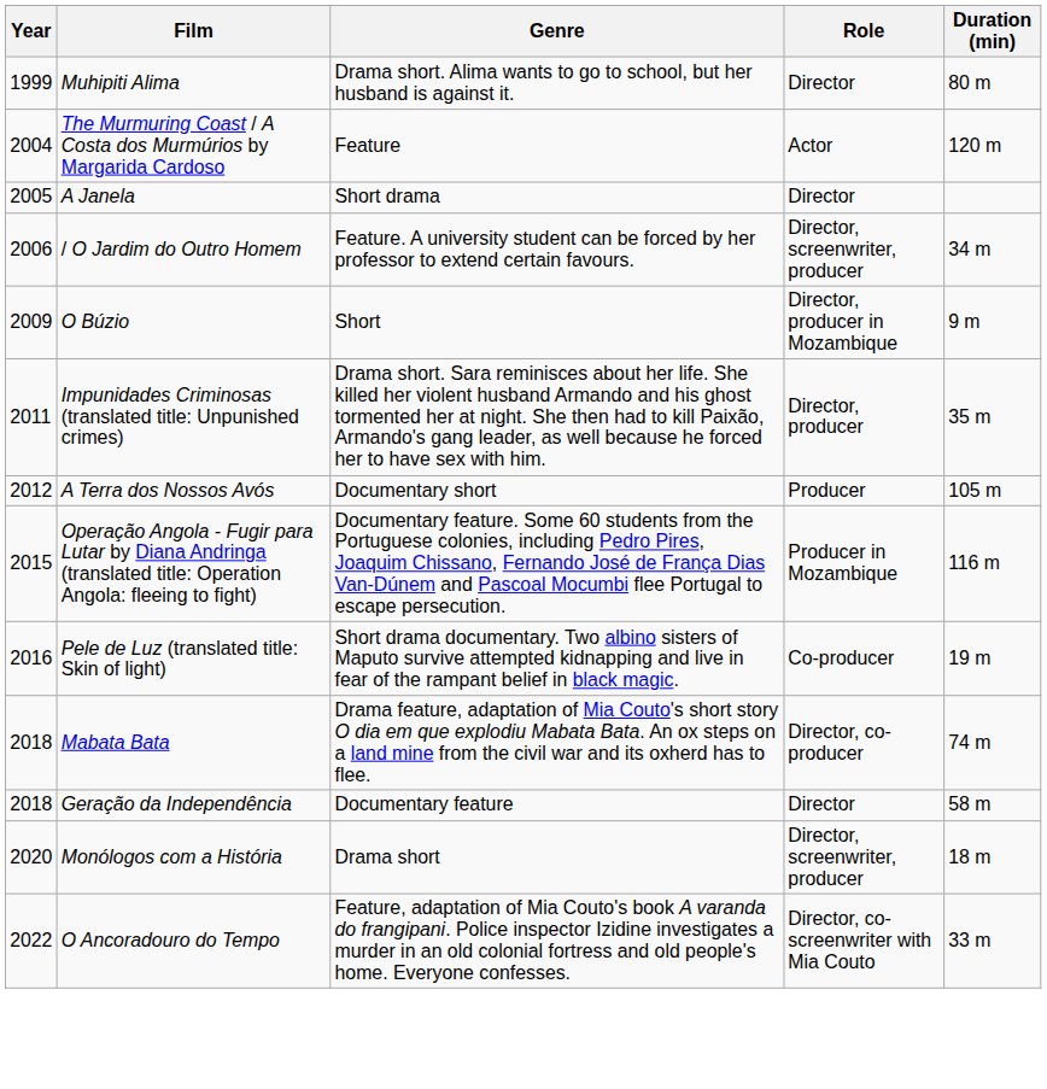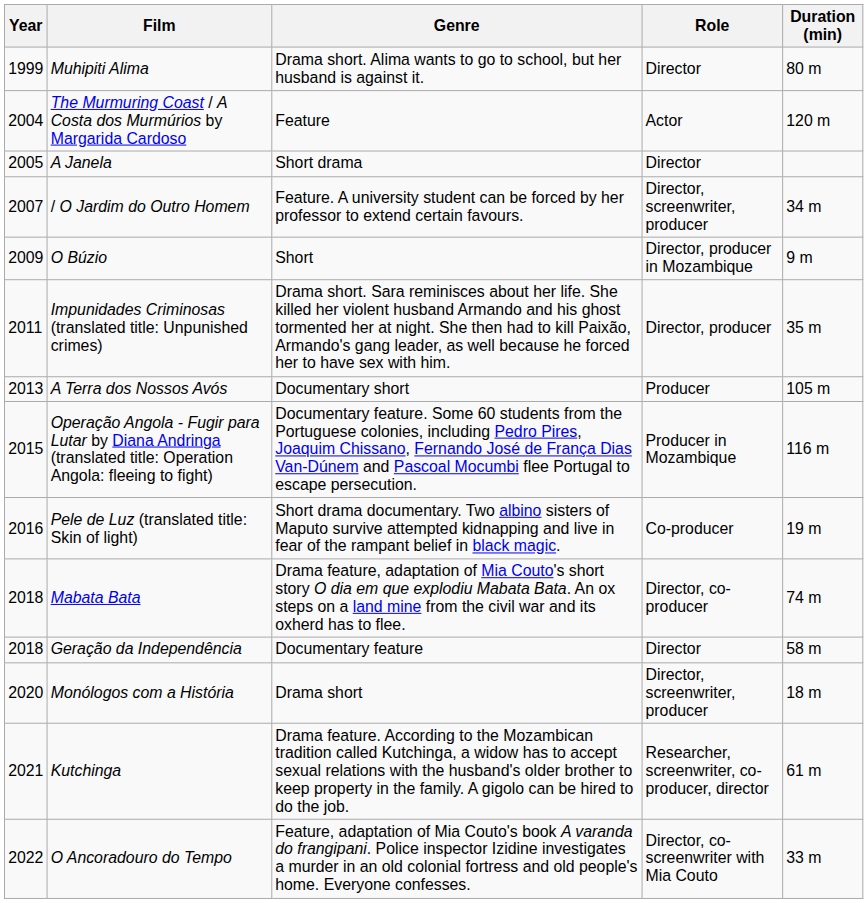/ O Jardim do Outro Homem | Year: 2006 -> 2007
A Terra dos Nossos Avós | Year: 2012 -> 2013
+ row: 2021 | Kutchinga | Drama feature. According to the Mozambican tradition called Kutchinga, a widow has to accept sexual relations with the husband's older brother to keep property in the family. A gigolo can be hired to do the job. | Researcher, screenwriter, co-producer, director | 61 m
